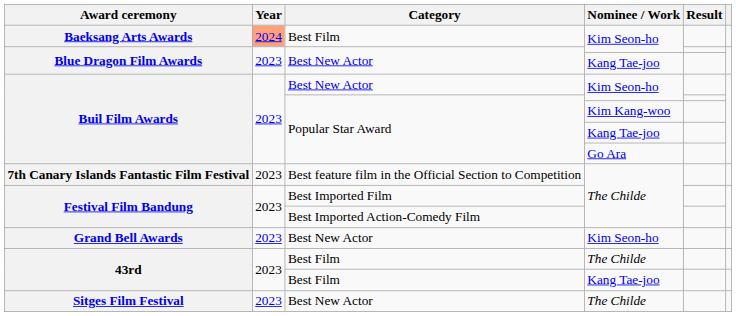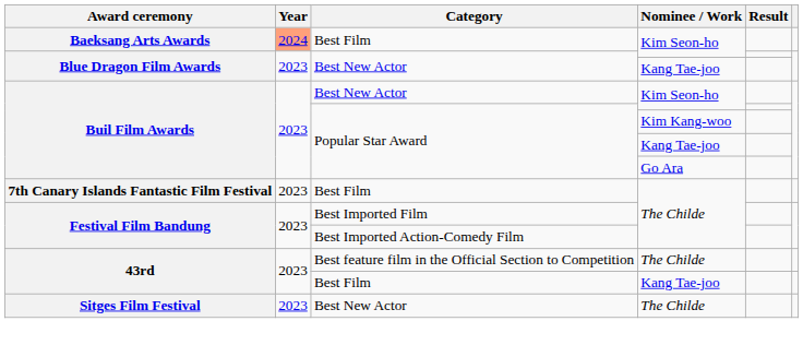7th Canary Islands Fantastic Film Festival | Category: Best feature film in the Official Section to Competition -> Best Film
- row: Grand Bell Awards | 2023 | Best New Actor | Kim Seon-ho
43rd / The Childe | Category: Best Film -> Best feature film in the Official Section to Competition
